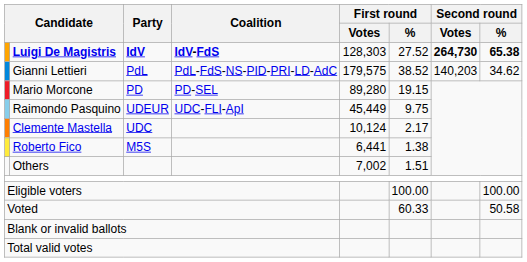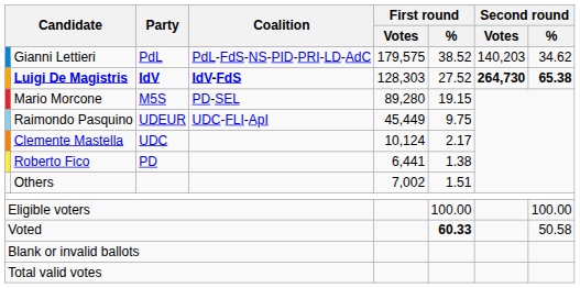rows swapped: Luigi De Magistris <-> Gianni Lettieri
Mario Morcone | Party: PD -> M5S
Roberto Fico | Party: M5S -> PD
Voted | First round / %: normal -> bold
